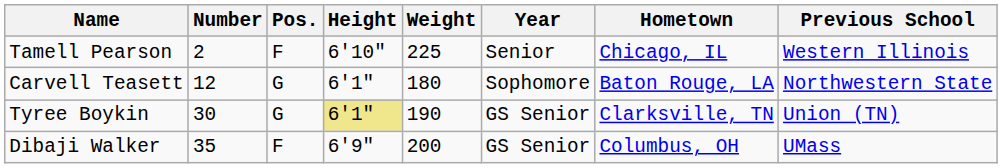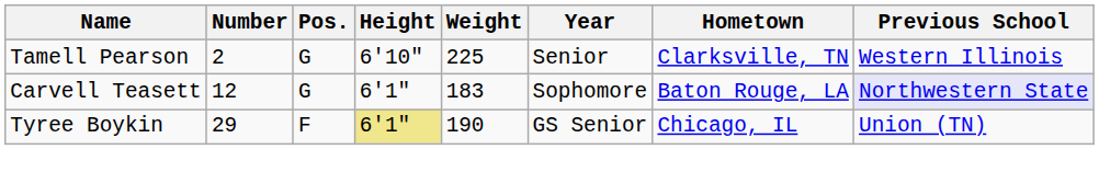Tamell Pearson | Pos.: F -> G
Tamell Pearson | Hometown: Chicago, IL -> Clarksville, TN
Carvell Teasett | Weight: 180 -> 183
Carvell Teasett | Previous School: no background -> lavender background
Tyree Boykin | Number: 30 -> 29
Tyree Boykin | Pos.: G -> F
Tyree Boykin | Hometown: Clarksville, TN -> Chicago, IL
- row: Dibaji Walker | 35 | F | 6'9" | 200 | GS Senior | Columbus, OH | UMass
